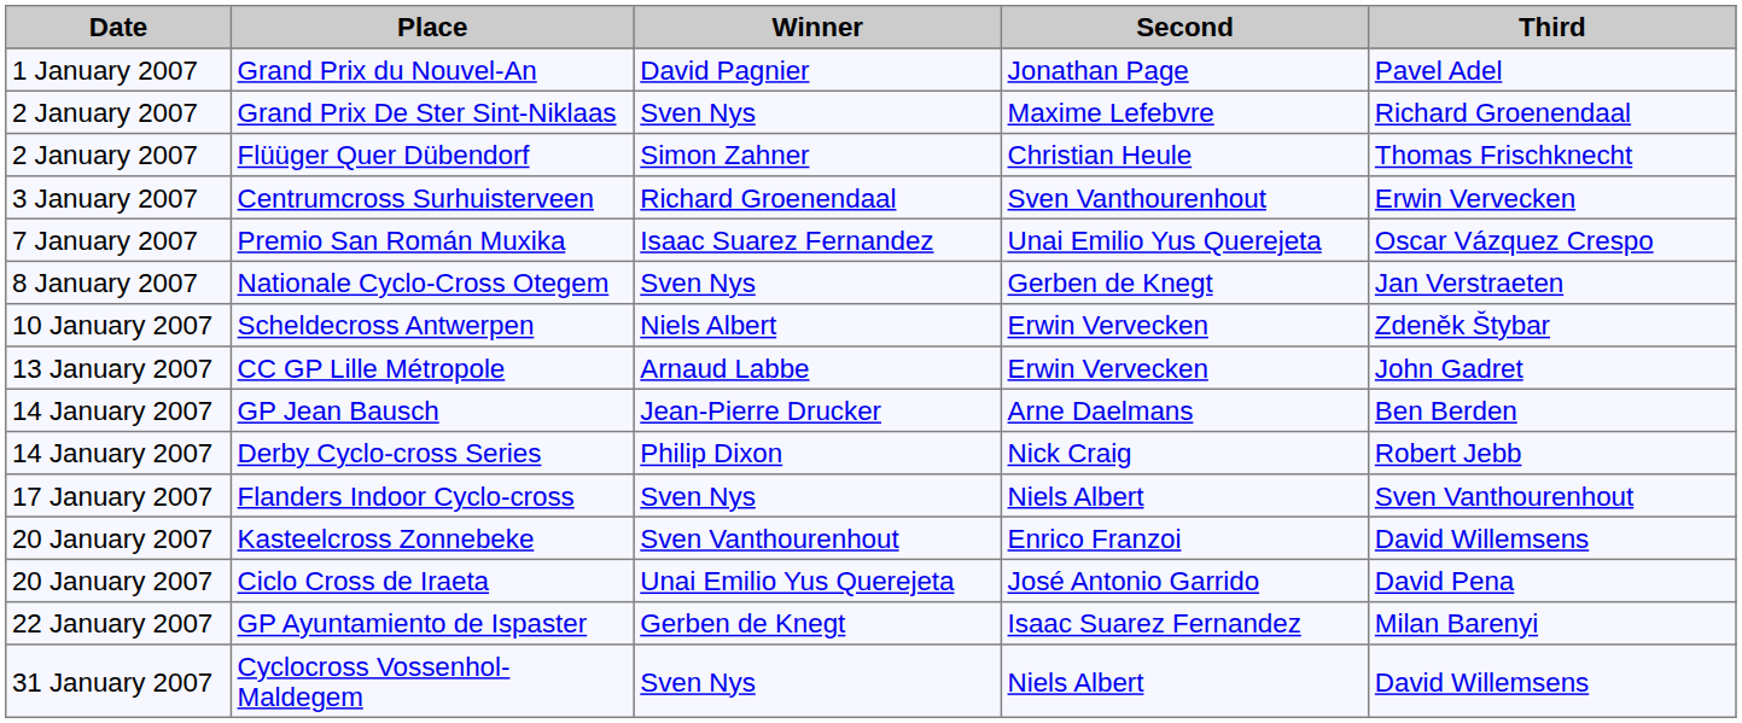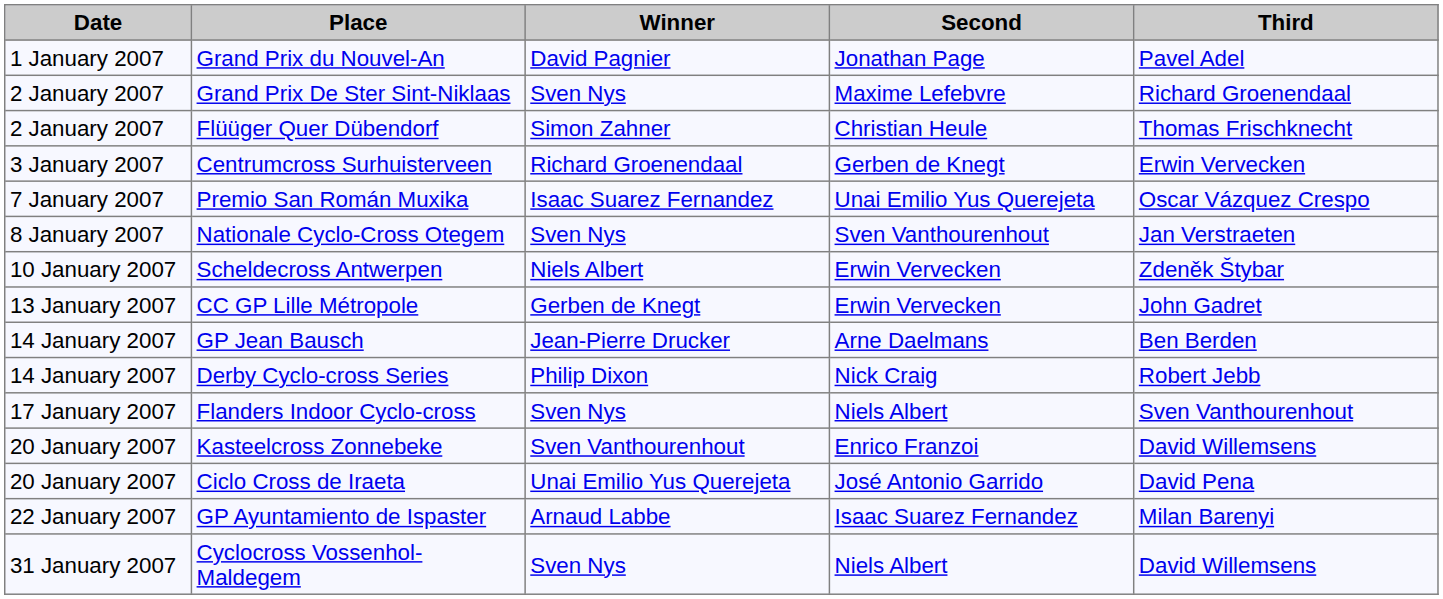Centrumcross Surhuisterveen | Second: Sven Vanthourenhout -> Gerben de Knegt
Nationale Cyclo-Cross Otegem | Second: Gerben de Knegt -> Sven Vanthourenhout
CC GP Lille Métropole | Winner: Arnaud Labbe -> Gerben de Knegt
GP Ayuntamiento de Ispaster | Winner: Gerben de Knegt -> Arnaud Labbe
